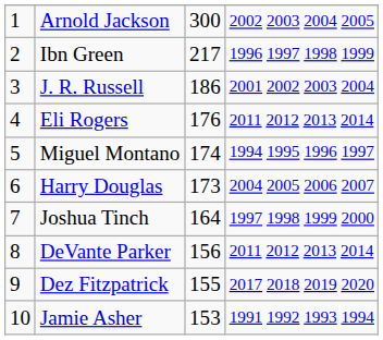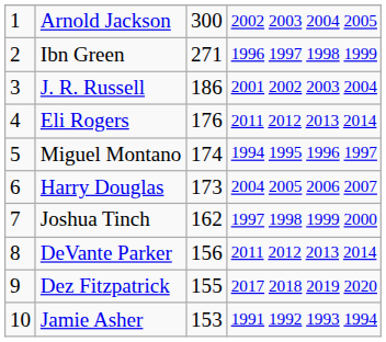Ibn Green | column 3: 217 -> 271
Joshua Tinch | column 3: 164 -> 162
